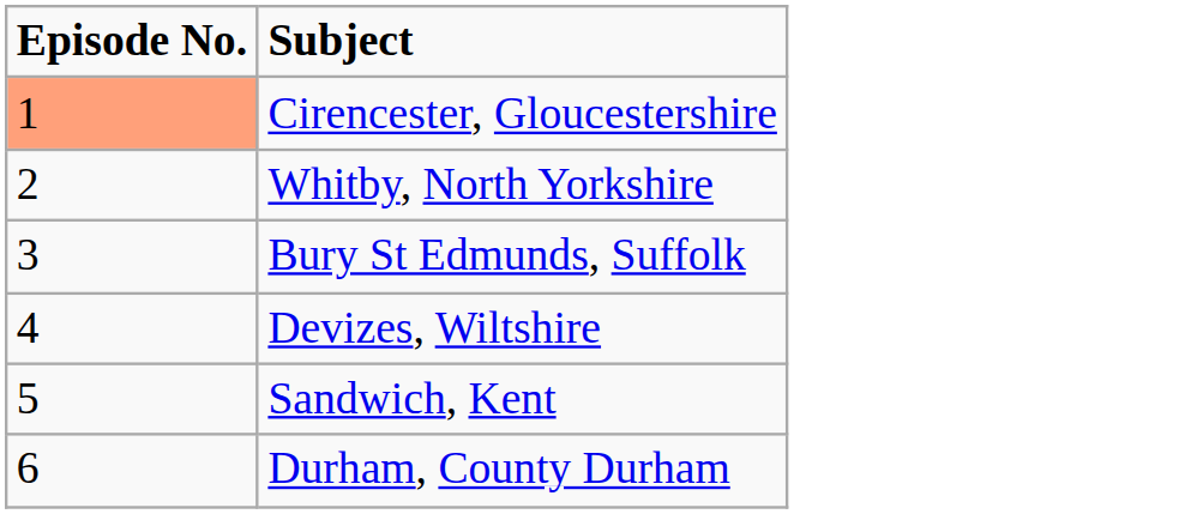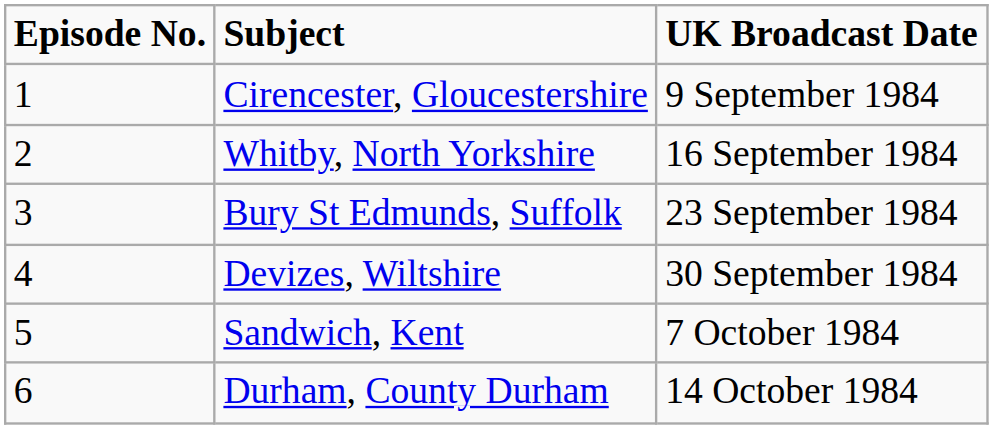+ column: UK Broadcast Date | 9 September 1984 | 16 September 1984 | 23 September 1984 | 30 September 1984 | 7 October 1984 | 14 October 1984
Cirencester, Gloucestershire | Episode No.: lightsalmon background -> no background
